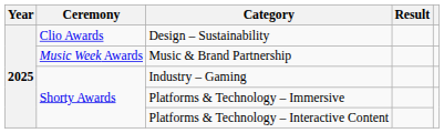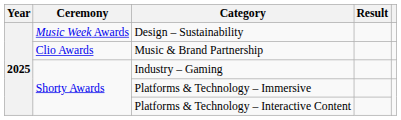Design – Sustainability | Ceremony: Clio Awards -> Music Week Awards
Music & Brand Partnership | Ceremony: Music Week Awards -> Clio Awards
